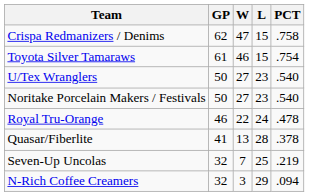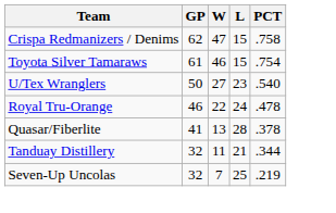- row: Noritake Porcelain Makers / Festivals | 50 | 27 | 23 | .540
+ row: Tanduay Distillery | 32 | 11 | 21 | .344
- row: N-Rich Coffee Creamers | 32 | 3 | 29 | .094
